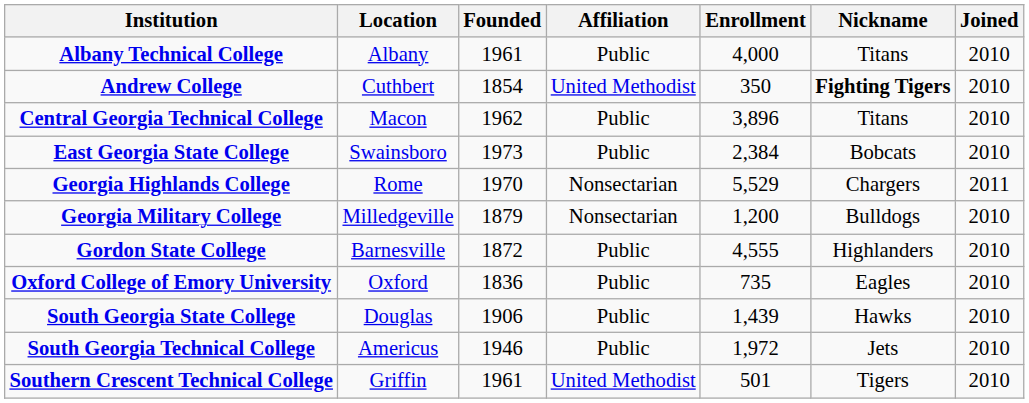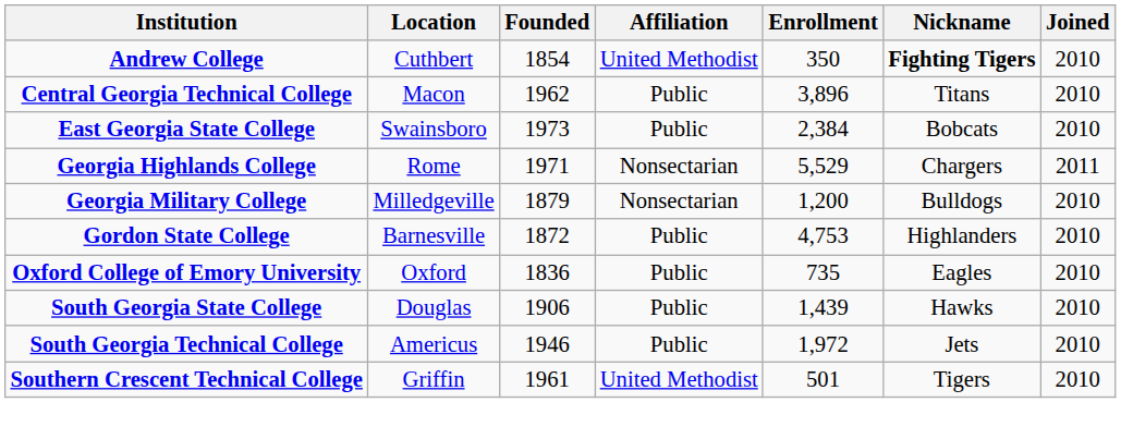- row: Albany Technical College | Albany | 1961 | Public | 4,000 | Titans | 2010
Georgia Highlands College | Founded: 1970 -> 1971
Gordon State College | Enrollment: 4,555 -> 4,753
